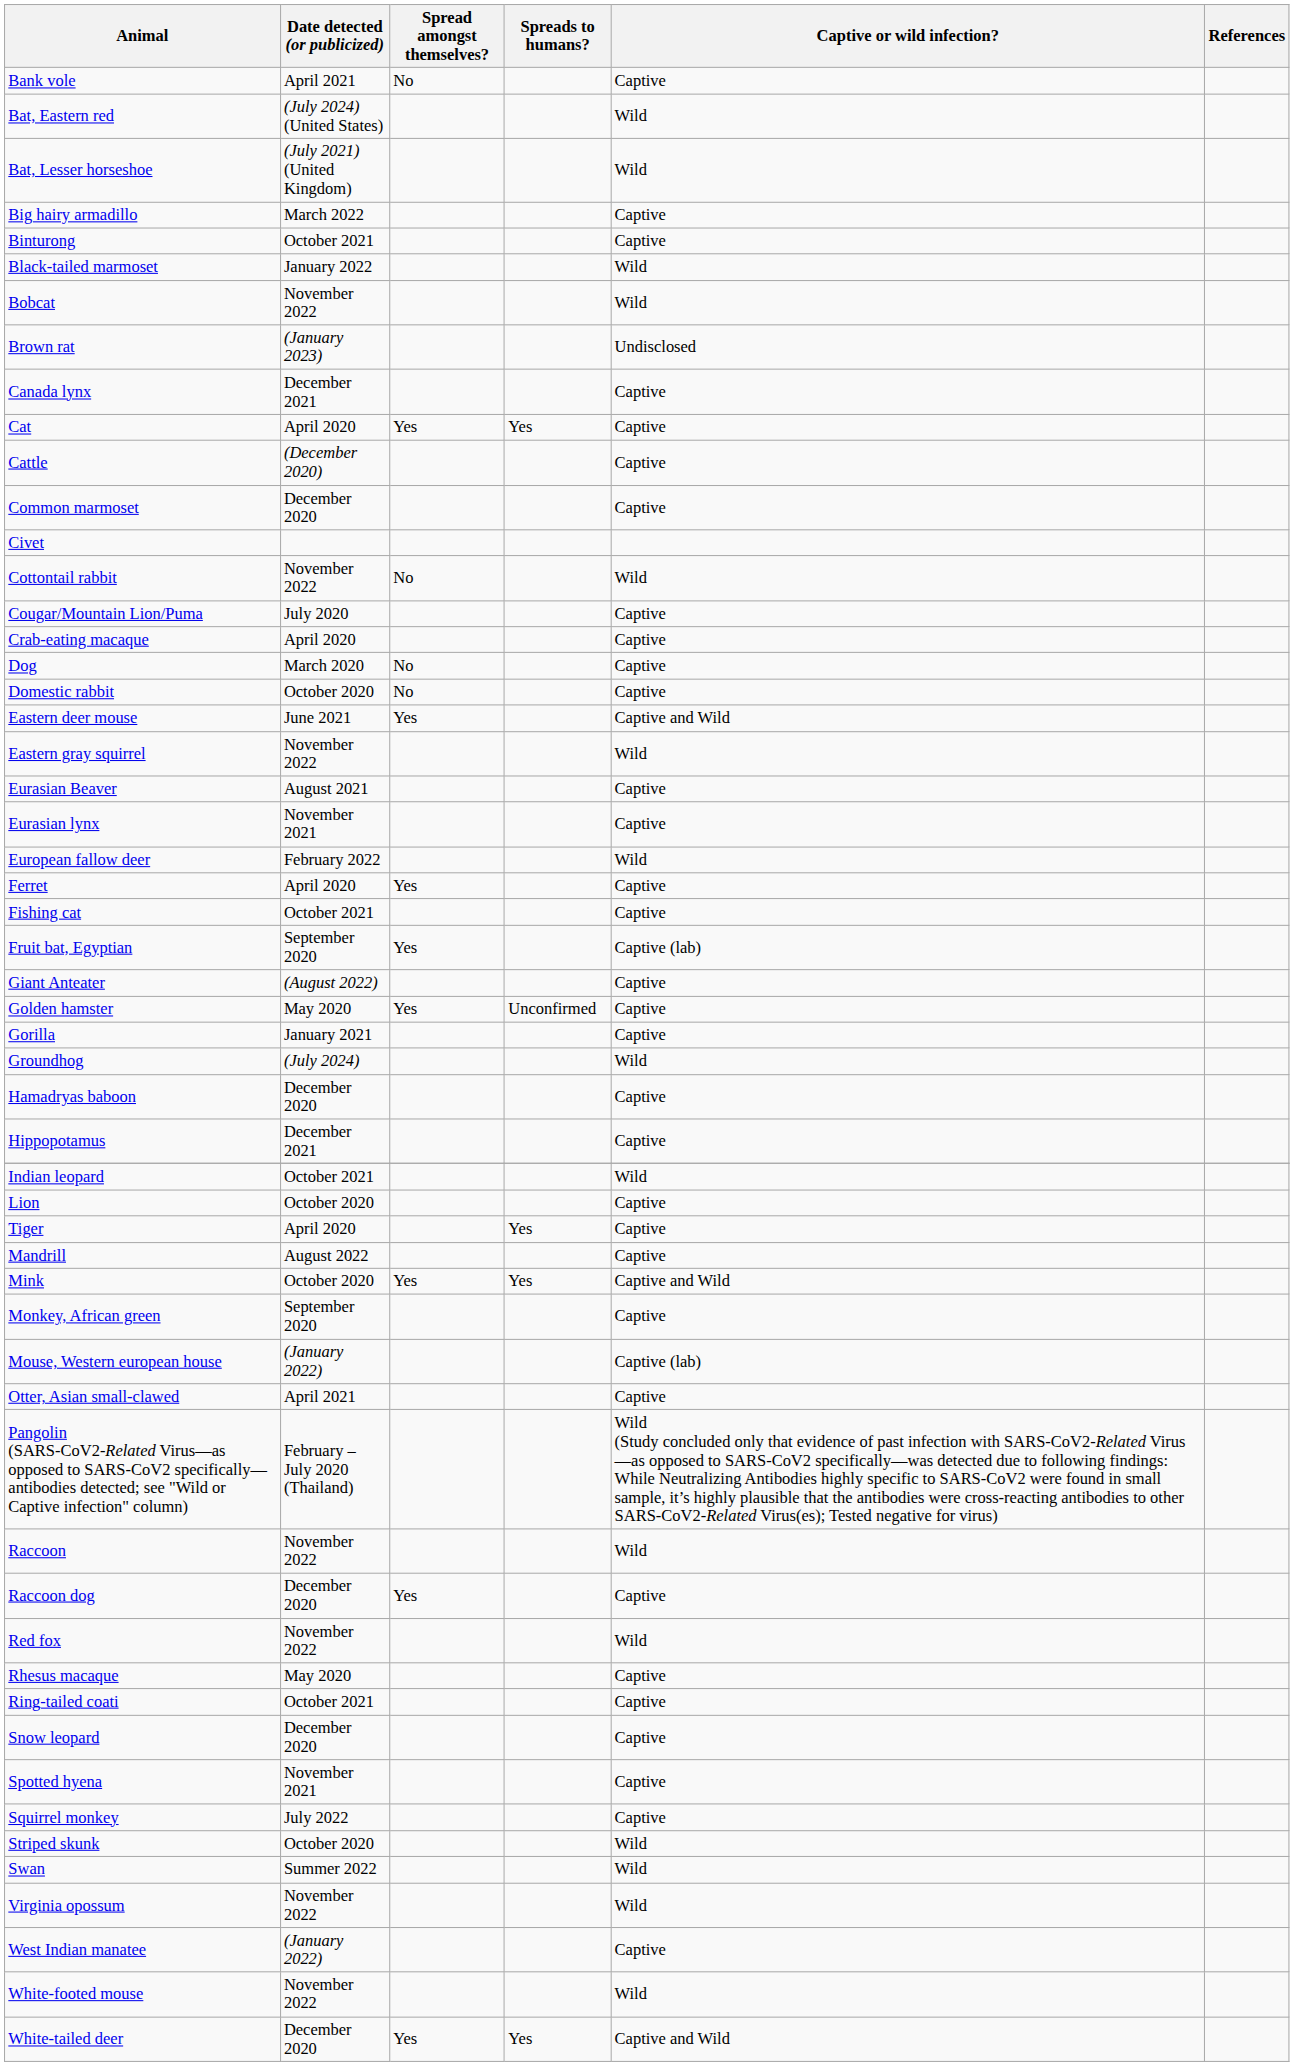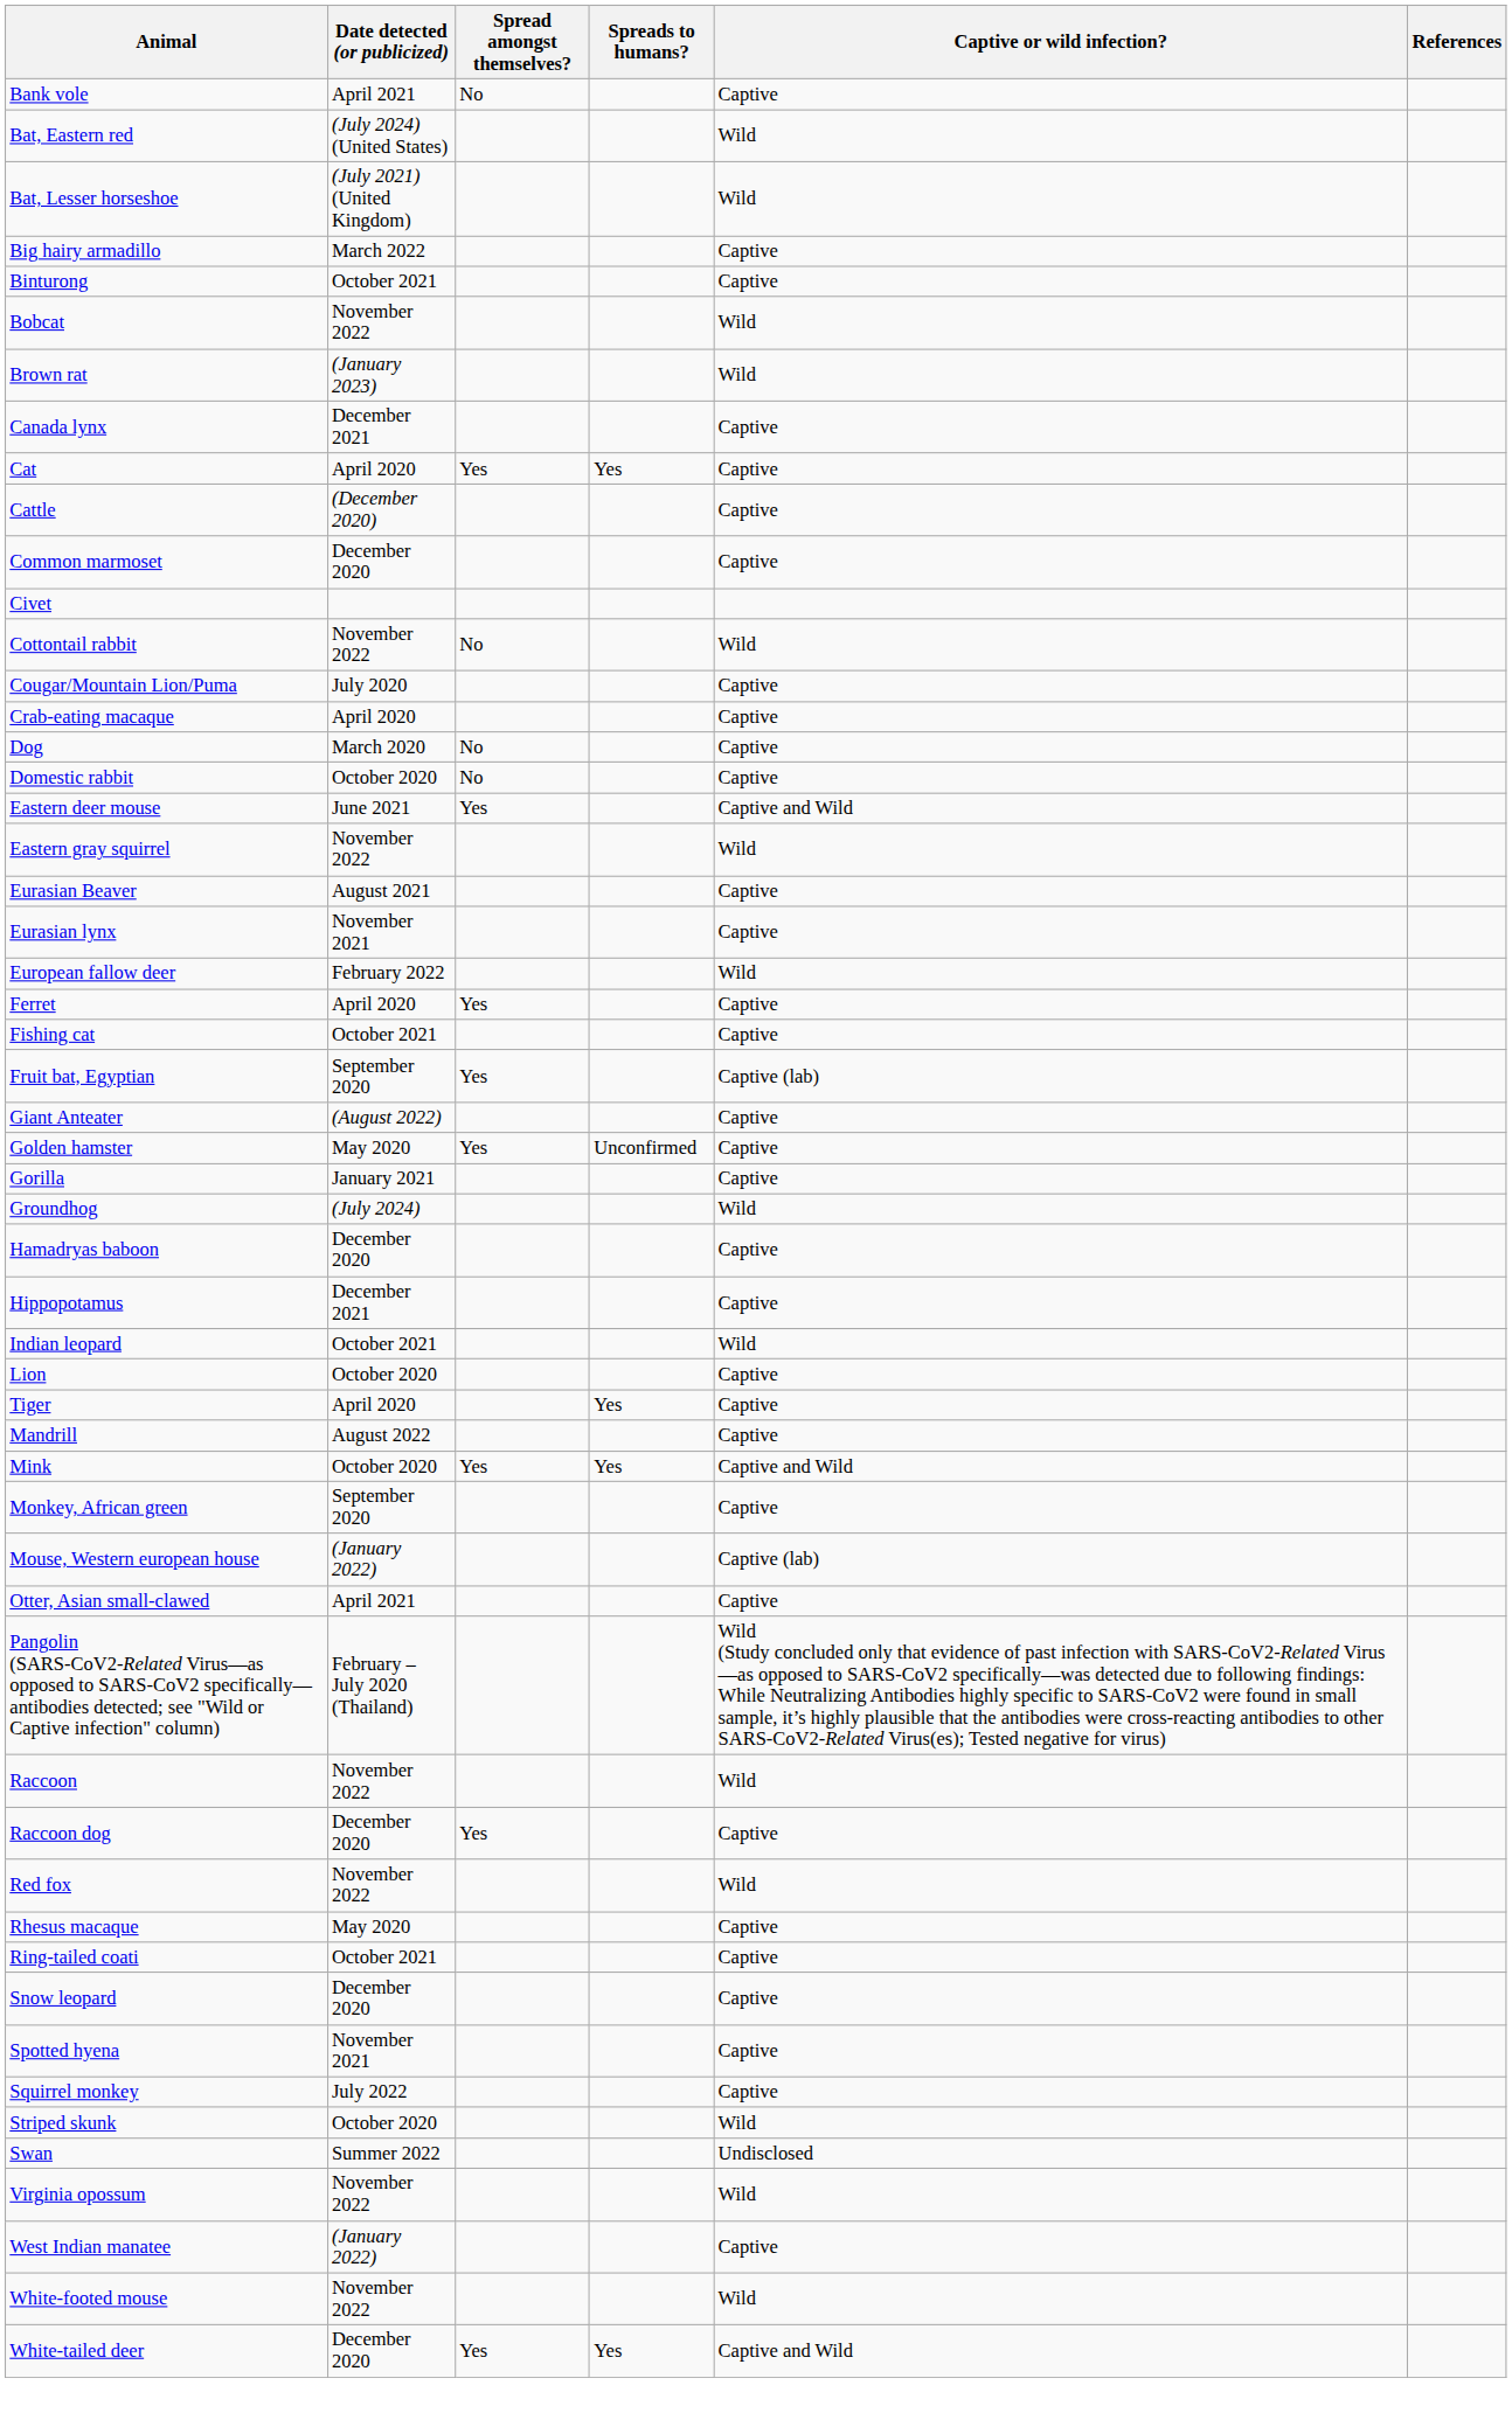- row: Black-tailed marmoset | January 2022 | Wild
Brown rat | Captive or wild infection?: Undisclosed -> Wild
Swan | Captive or wild infection?: Wild -> Undisclosed
